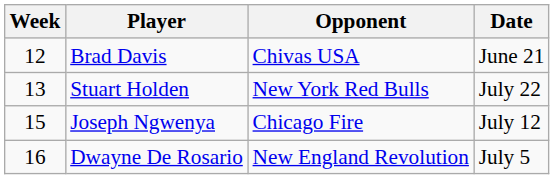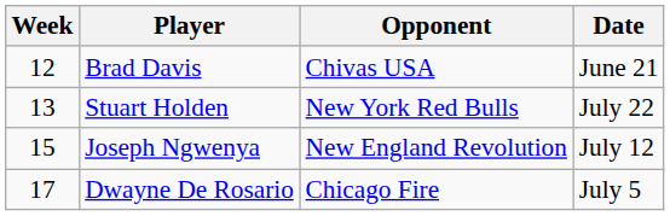Joseph Ngwenya | Opponent: Chicago Fire -> New England Revolution
Dwayne De Rosario | Week: 16 -> 17
Dwayne De Rosario | Opponent: New England Revolution -> Chicago Fire
